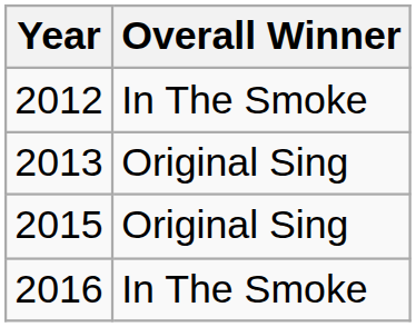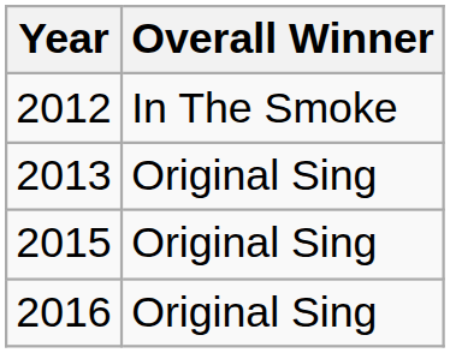2016 | Overall Winner: In The Smoke -> Original Sing
